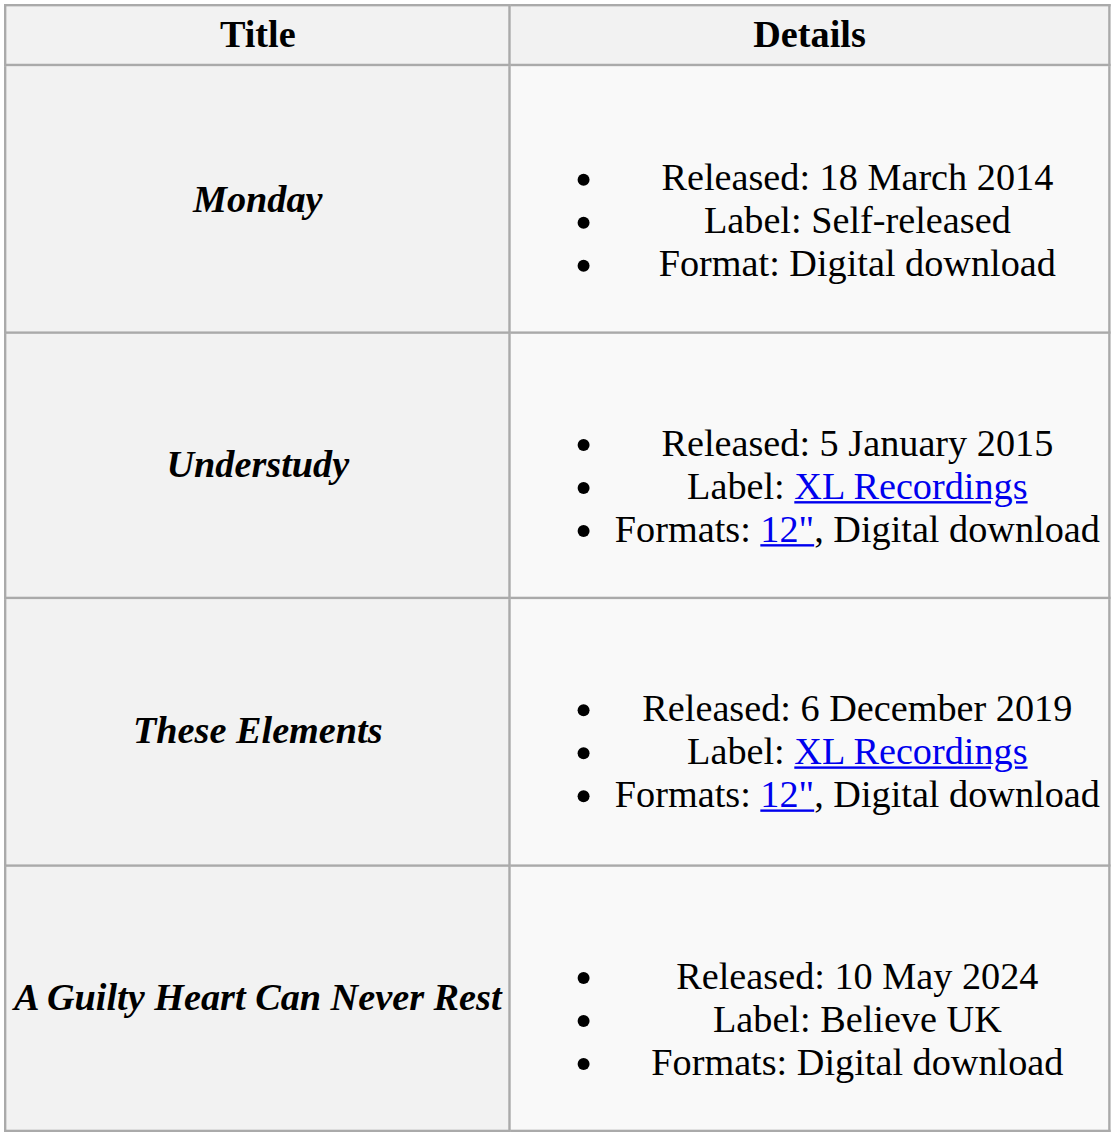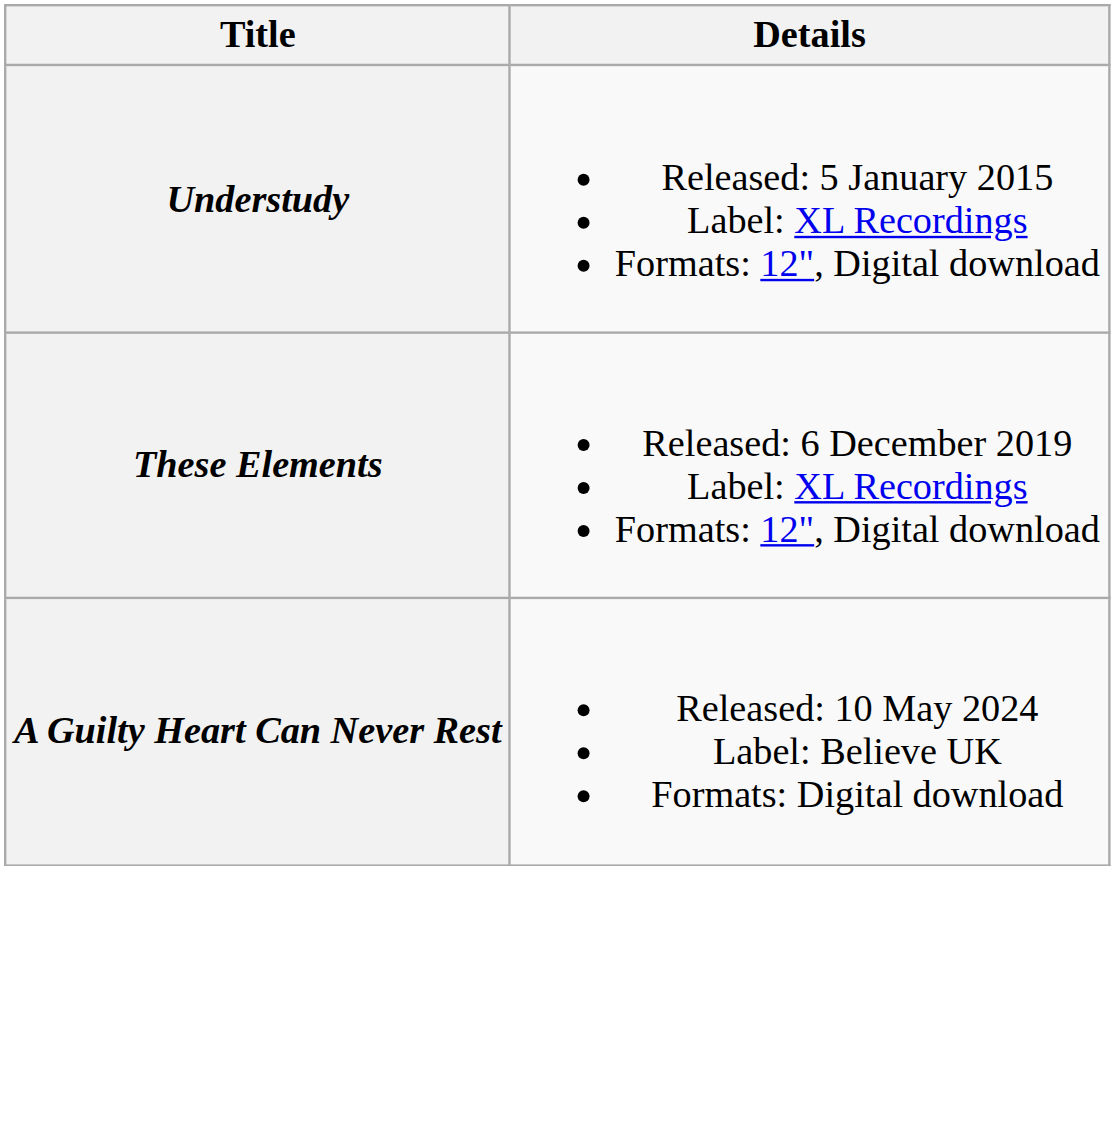- row: Monday | Released: 18 March 2014 Label: Self-released Format: Digital download
